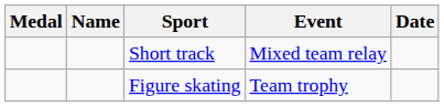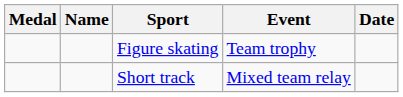rows swapped: Short track <-> Figure skating
